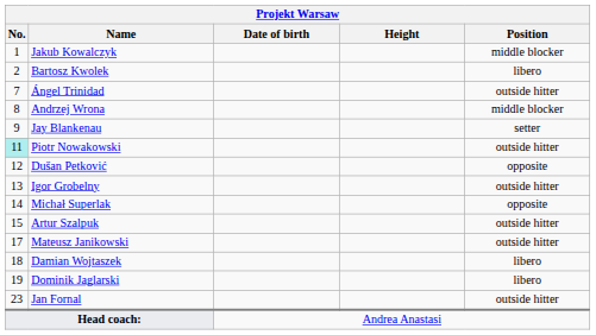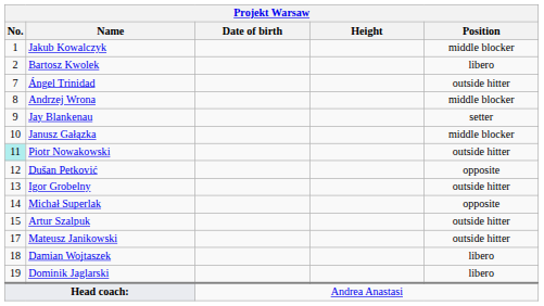+ row: 10 | Janusz Gałązka | middle blocker
- row: 23 | Jan Fornal | outside hitter
